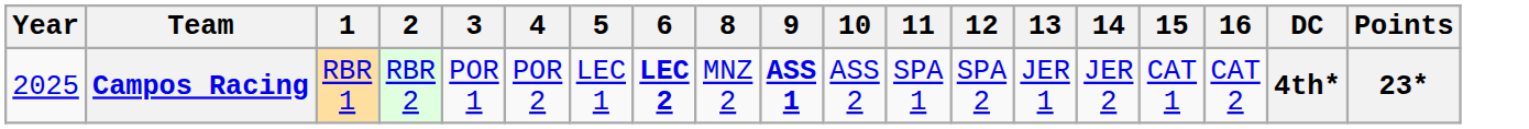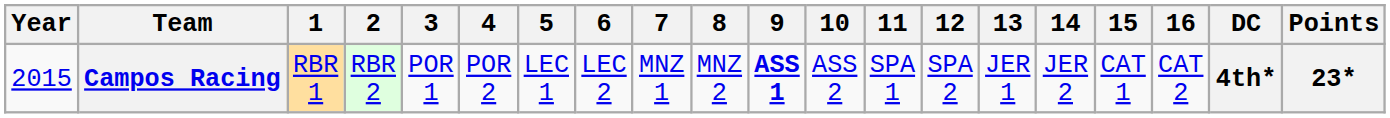+ column: 7 | MNZ 1
Campos Racing | Year: 2025 -> 2015
Campos Racing | 6: bold -> normal
